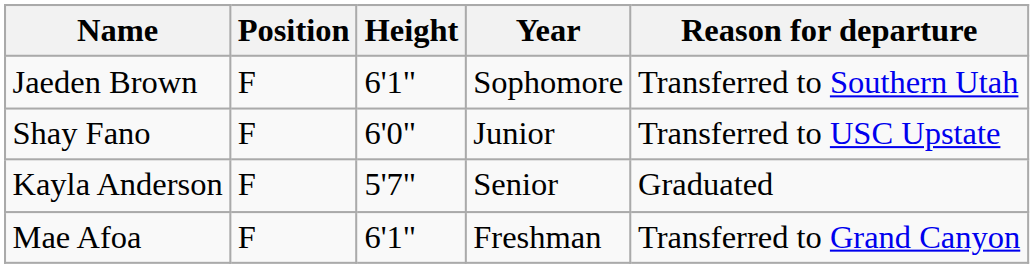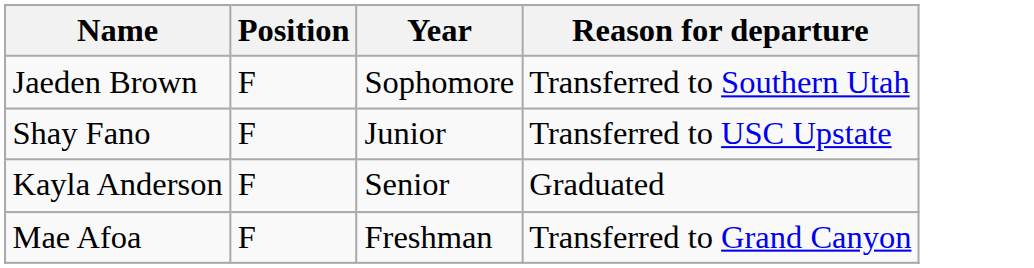- column: Height | 6'1" | 6'0" | 5'7" | 6'1"
